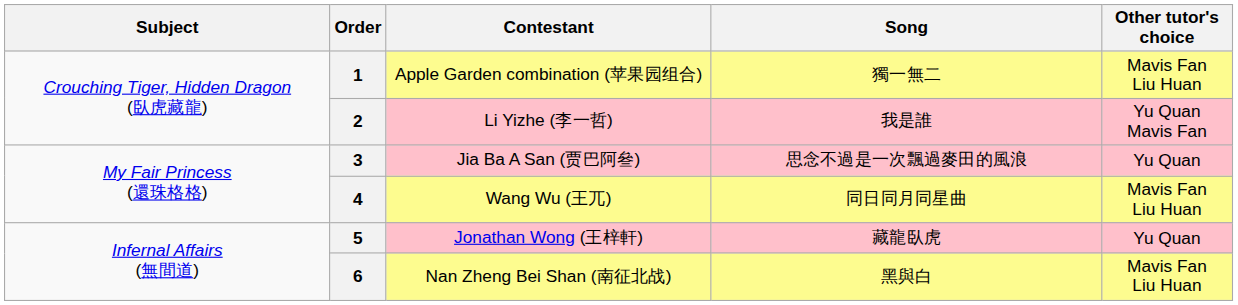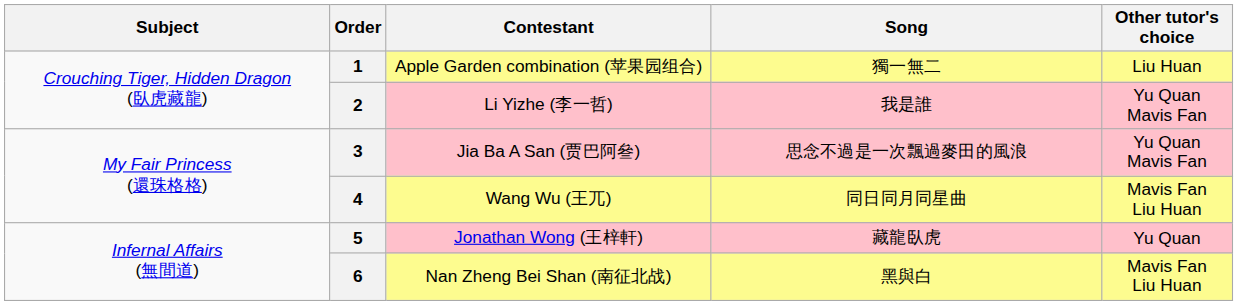1 | Other tutor's choice: Mavis Fan Liu Huan -> Liu Huan
3 | Other tutor's choice: Yu Quan -> Yu Quan Mavis Fan
